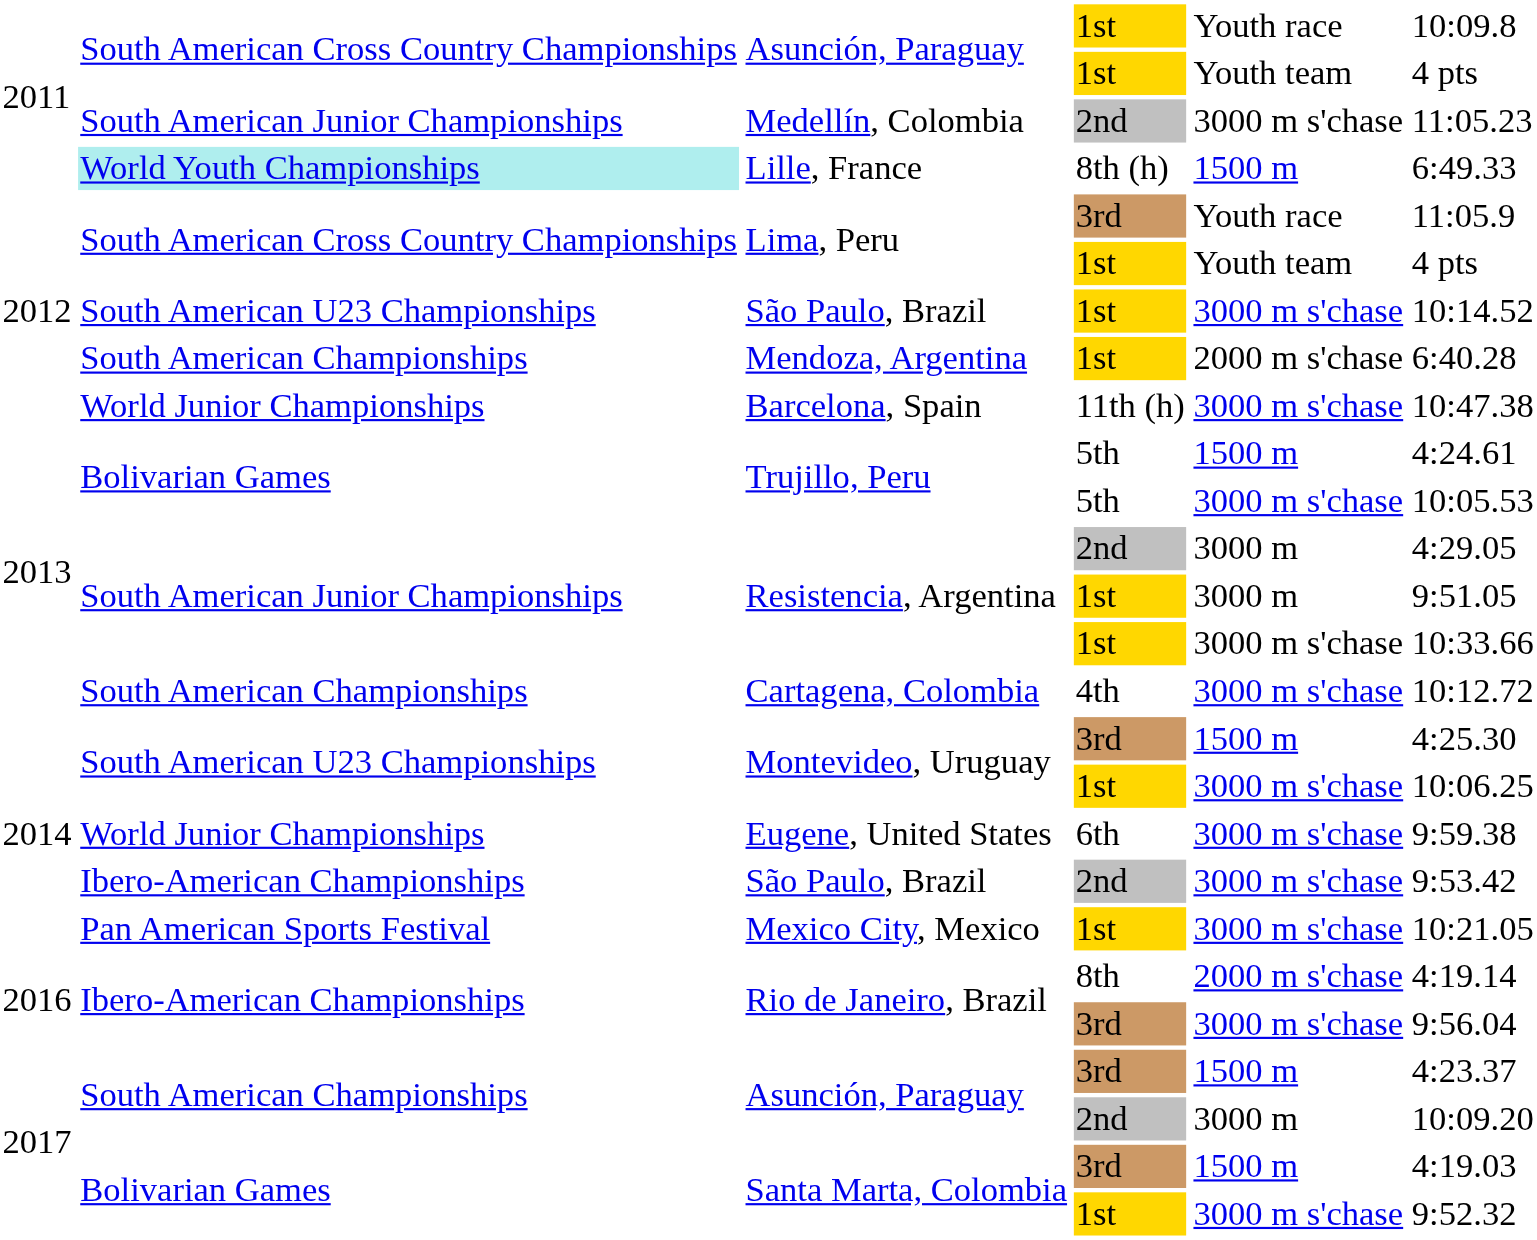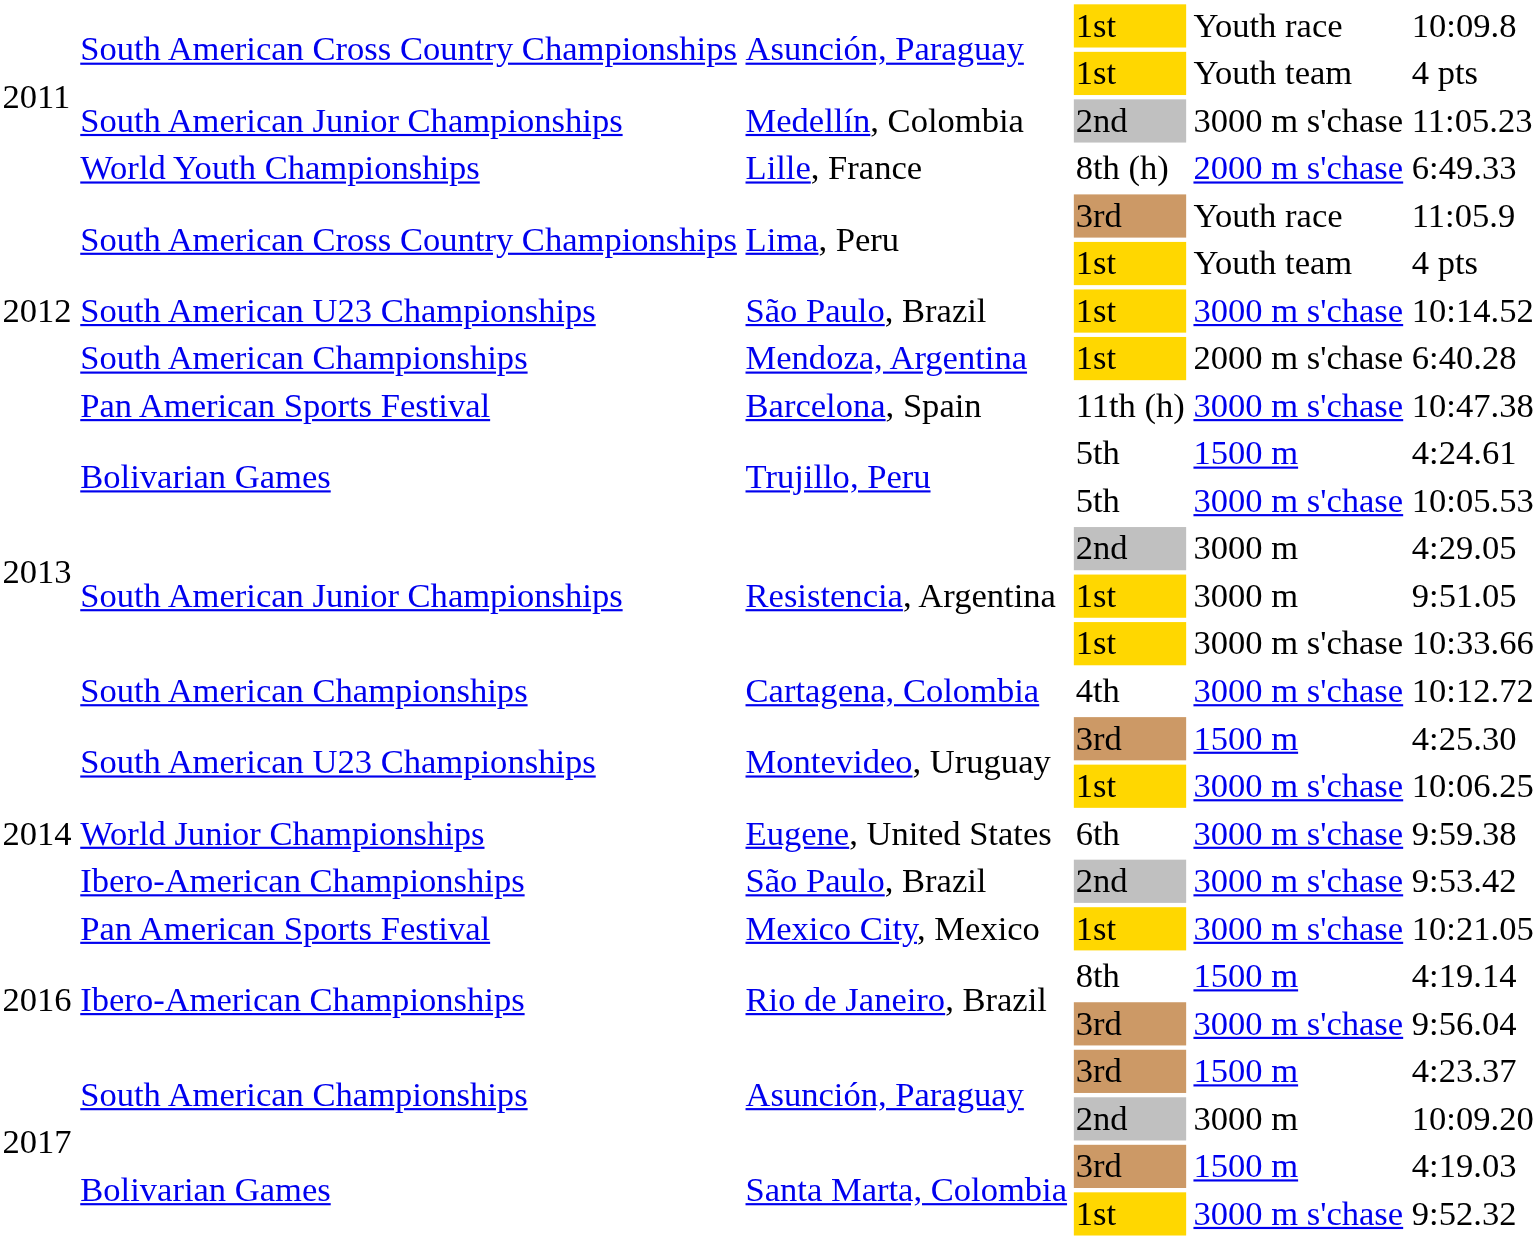Lille, France | column 2: paleturquoise background -> no background
Lille, France | column 5: 1500 m -> 2000 m s'chase
Barcelona, Spain | column 2: World Junior Championships -> Pan American Sports Festival
Rio de Janeiro, Brazil / 8th | column 5: 2000 m s'chase -> 1500 m
